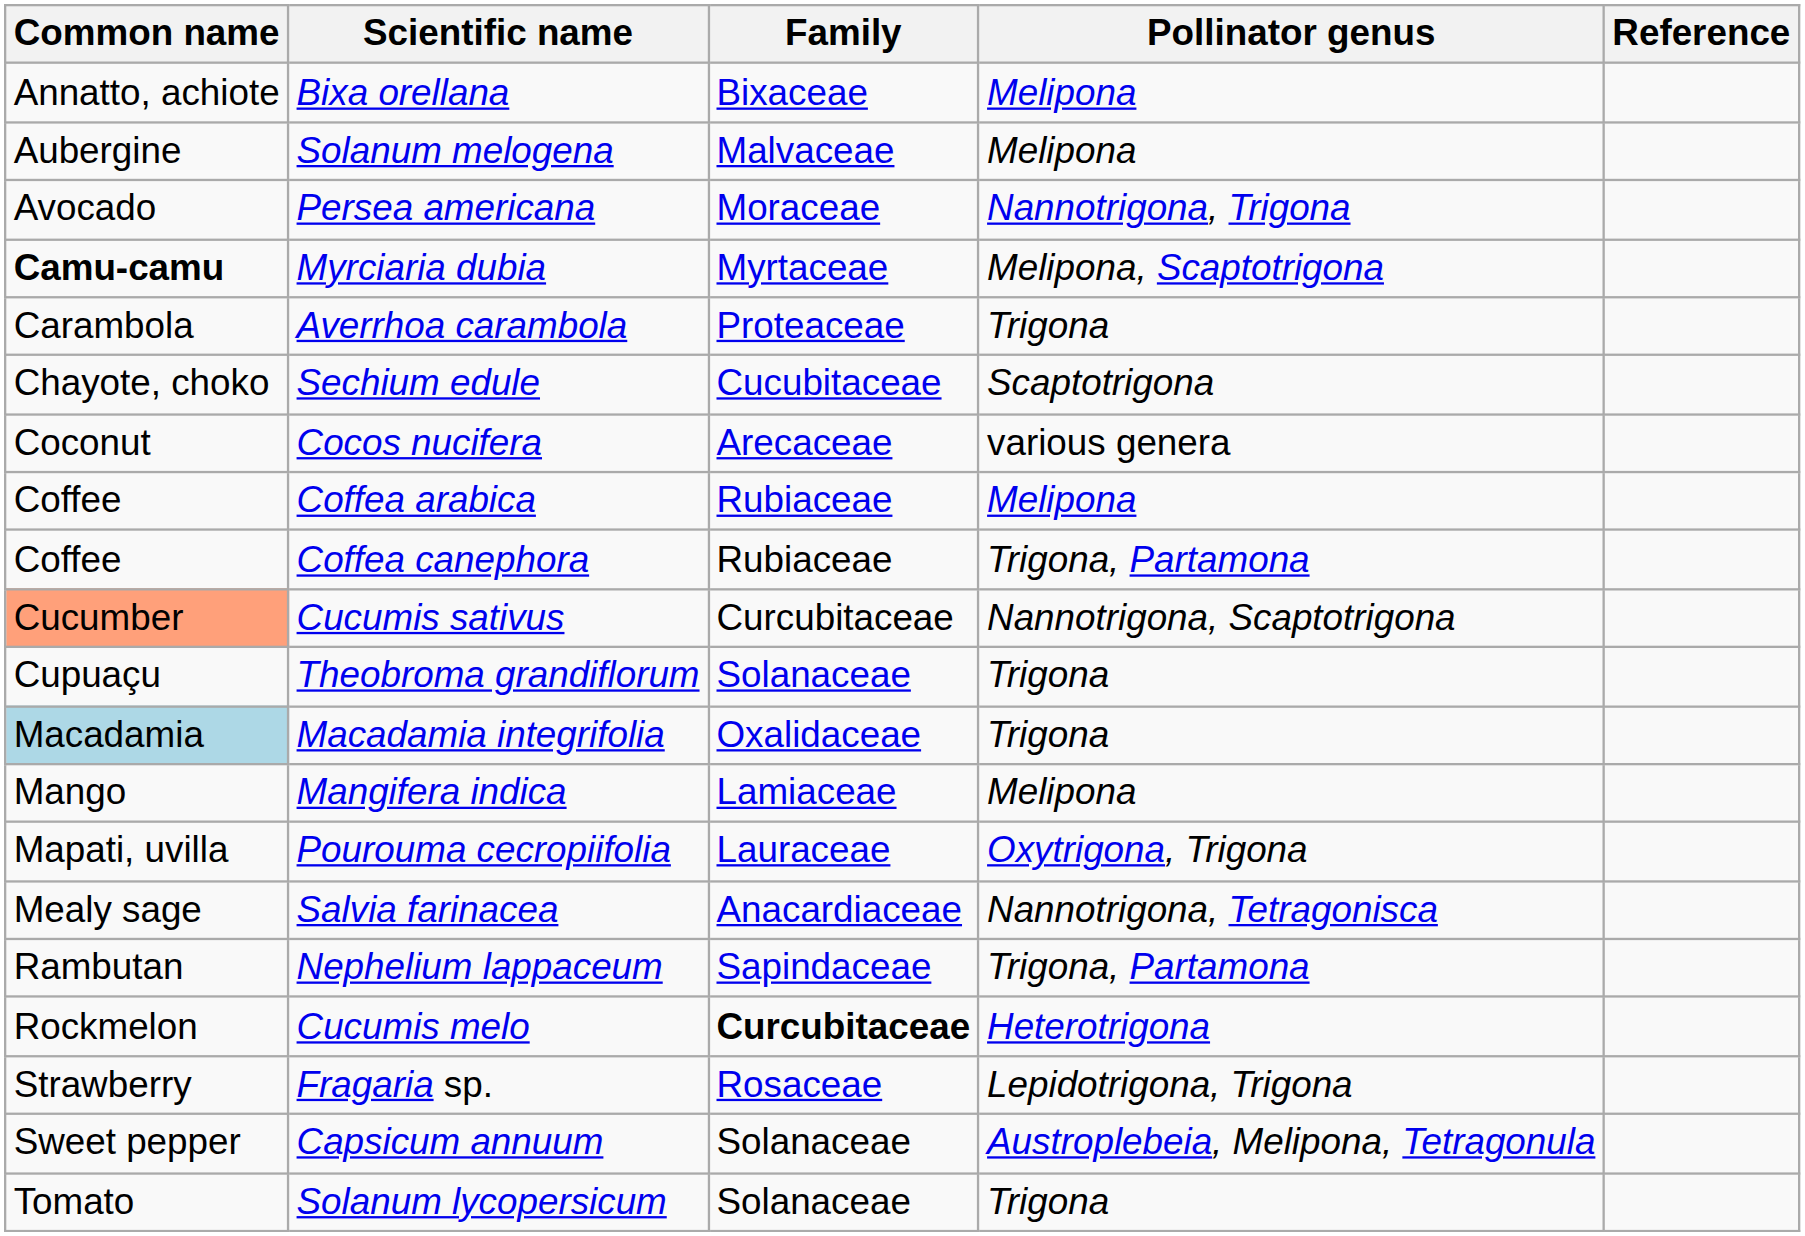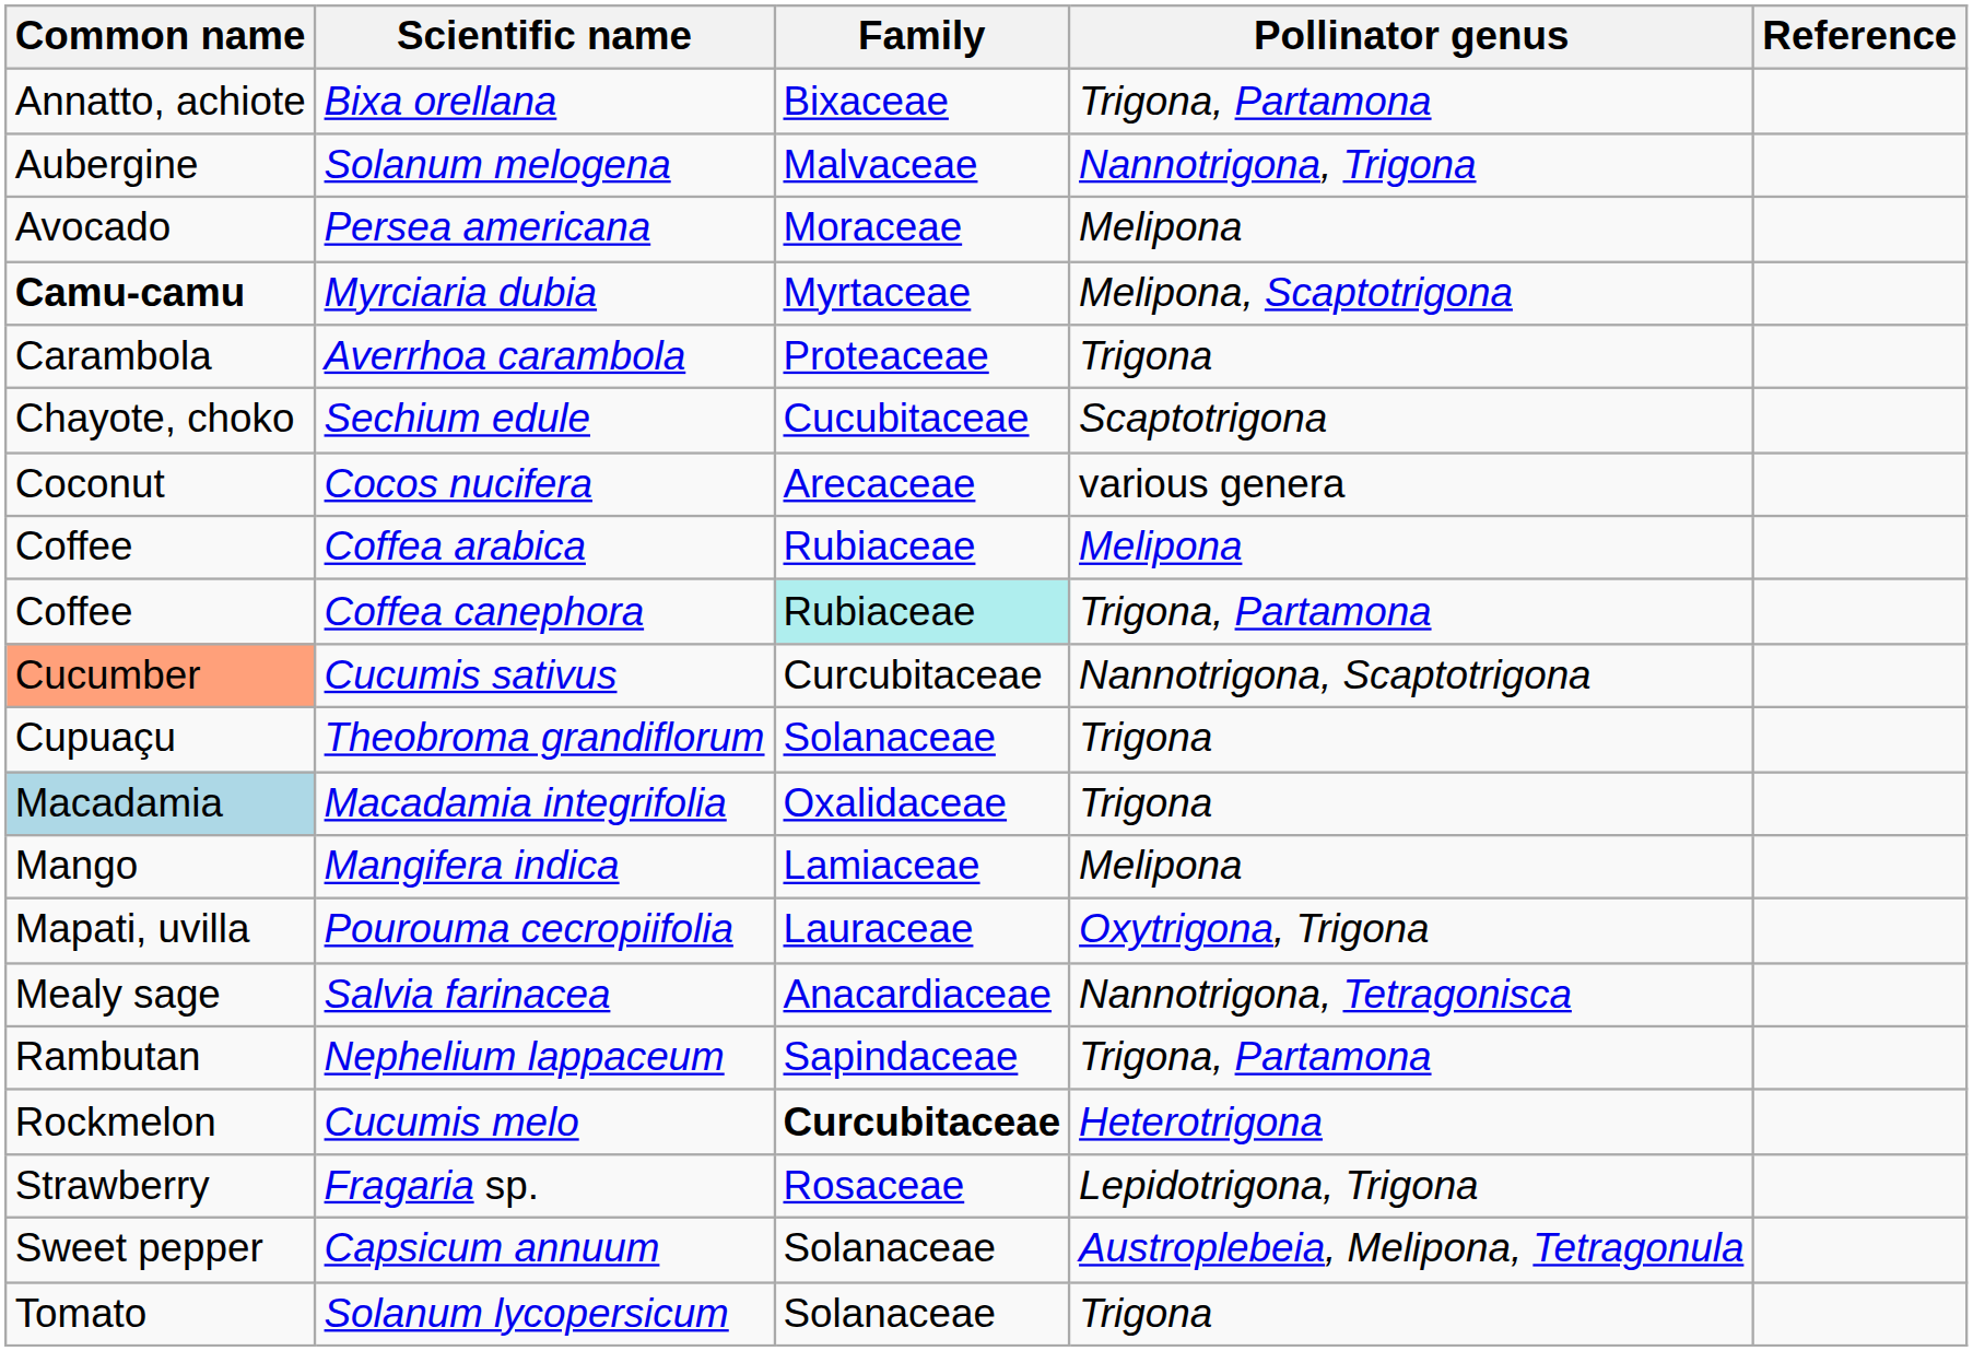Bixa orellana | Pollinator genus: Melipona -> Trigona, Partamona
Solanum melogena | Pollinator genus: Melipona -> Nannotrigona, Trigona
Persea americana | Pollinator genus: Nannotrigona, Trigona -> Melipona
Coffea canephora | Family: no background -> paleturquoise background
